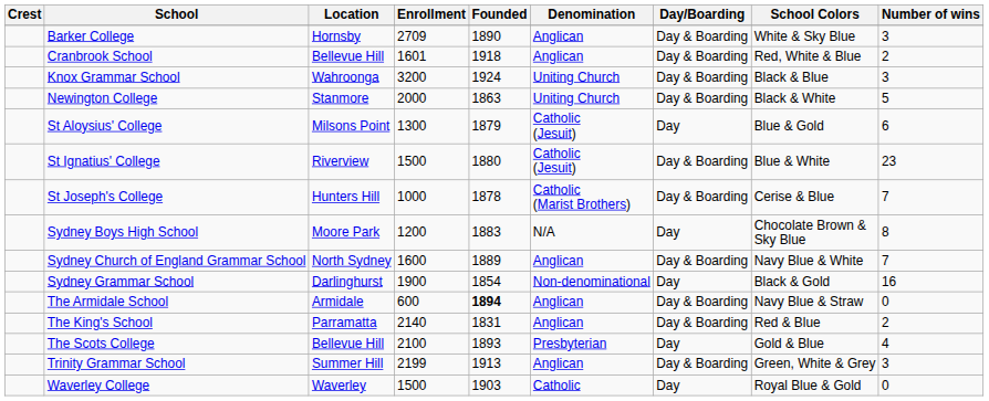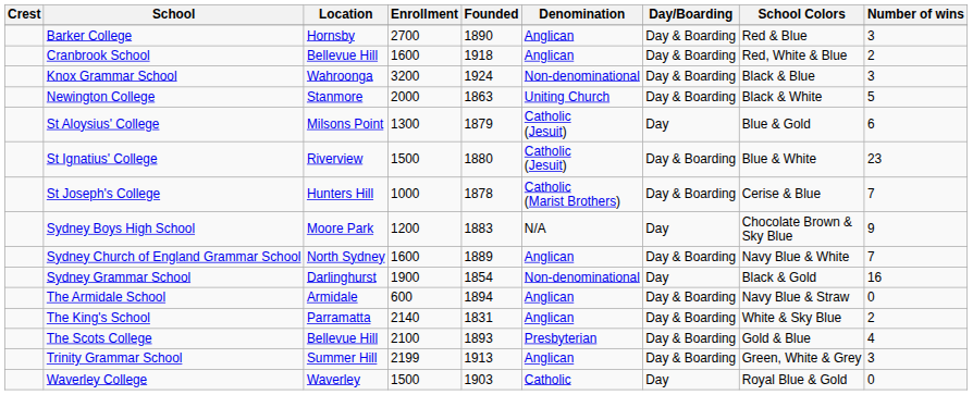Barker College | Enrollment: 2709 -> 2700
Barker College | School Colors: White & Sky Blue -> Red & Blue
Cranbrook School | Enrollment: 1601 -> 1600
Knox Grammar School | Denomination: Uniting Church -> Non-denominational
Sydney Boys High School | Number of wins: 8 -> 9
The Armidale School | Founded: bold -> normal
The King's School | School Colors: Red & Blue -> White & Sky Blue
The Scots College | Day/Boarding: Day -> Day & Boarding
